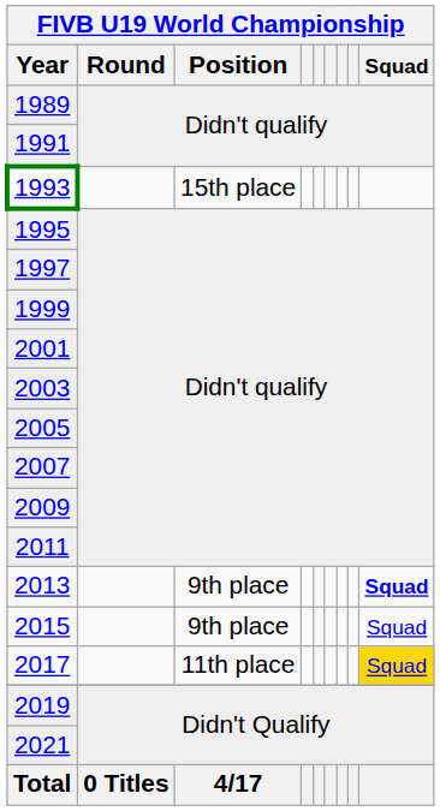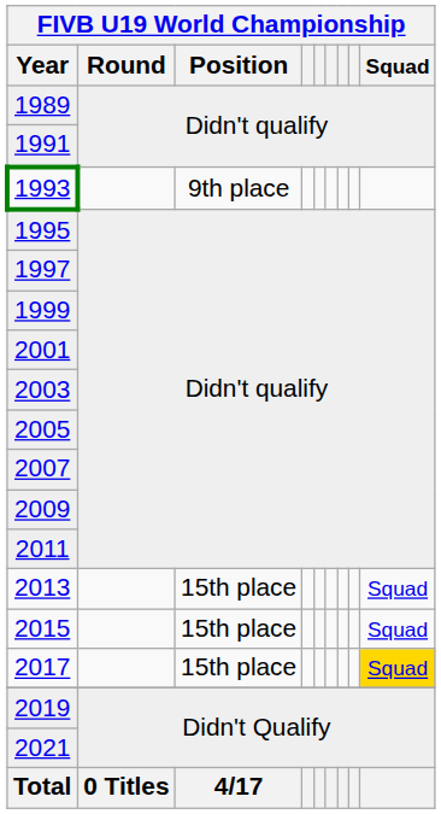1993 | FIVB U19 World Championship / Position: 15th place -> 9th place
2013 | FIVB U19 World Championship / Position: 9th place -> 15th place
2013 | FIVB U19 World Championship / Squad: bold -> normal
2015 | FIVB U19 World Championship / Position: 9th place -> 15th place
2017 | FIVB U19 World Championship / Position: 11th place -> 15th place
